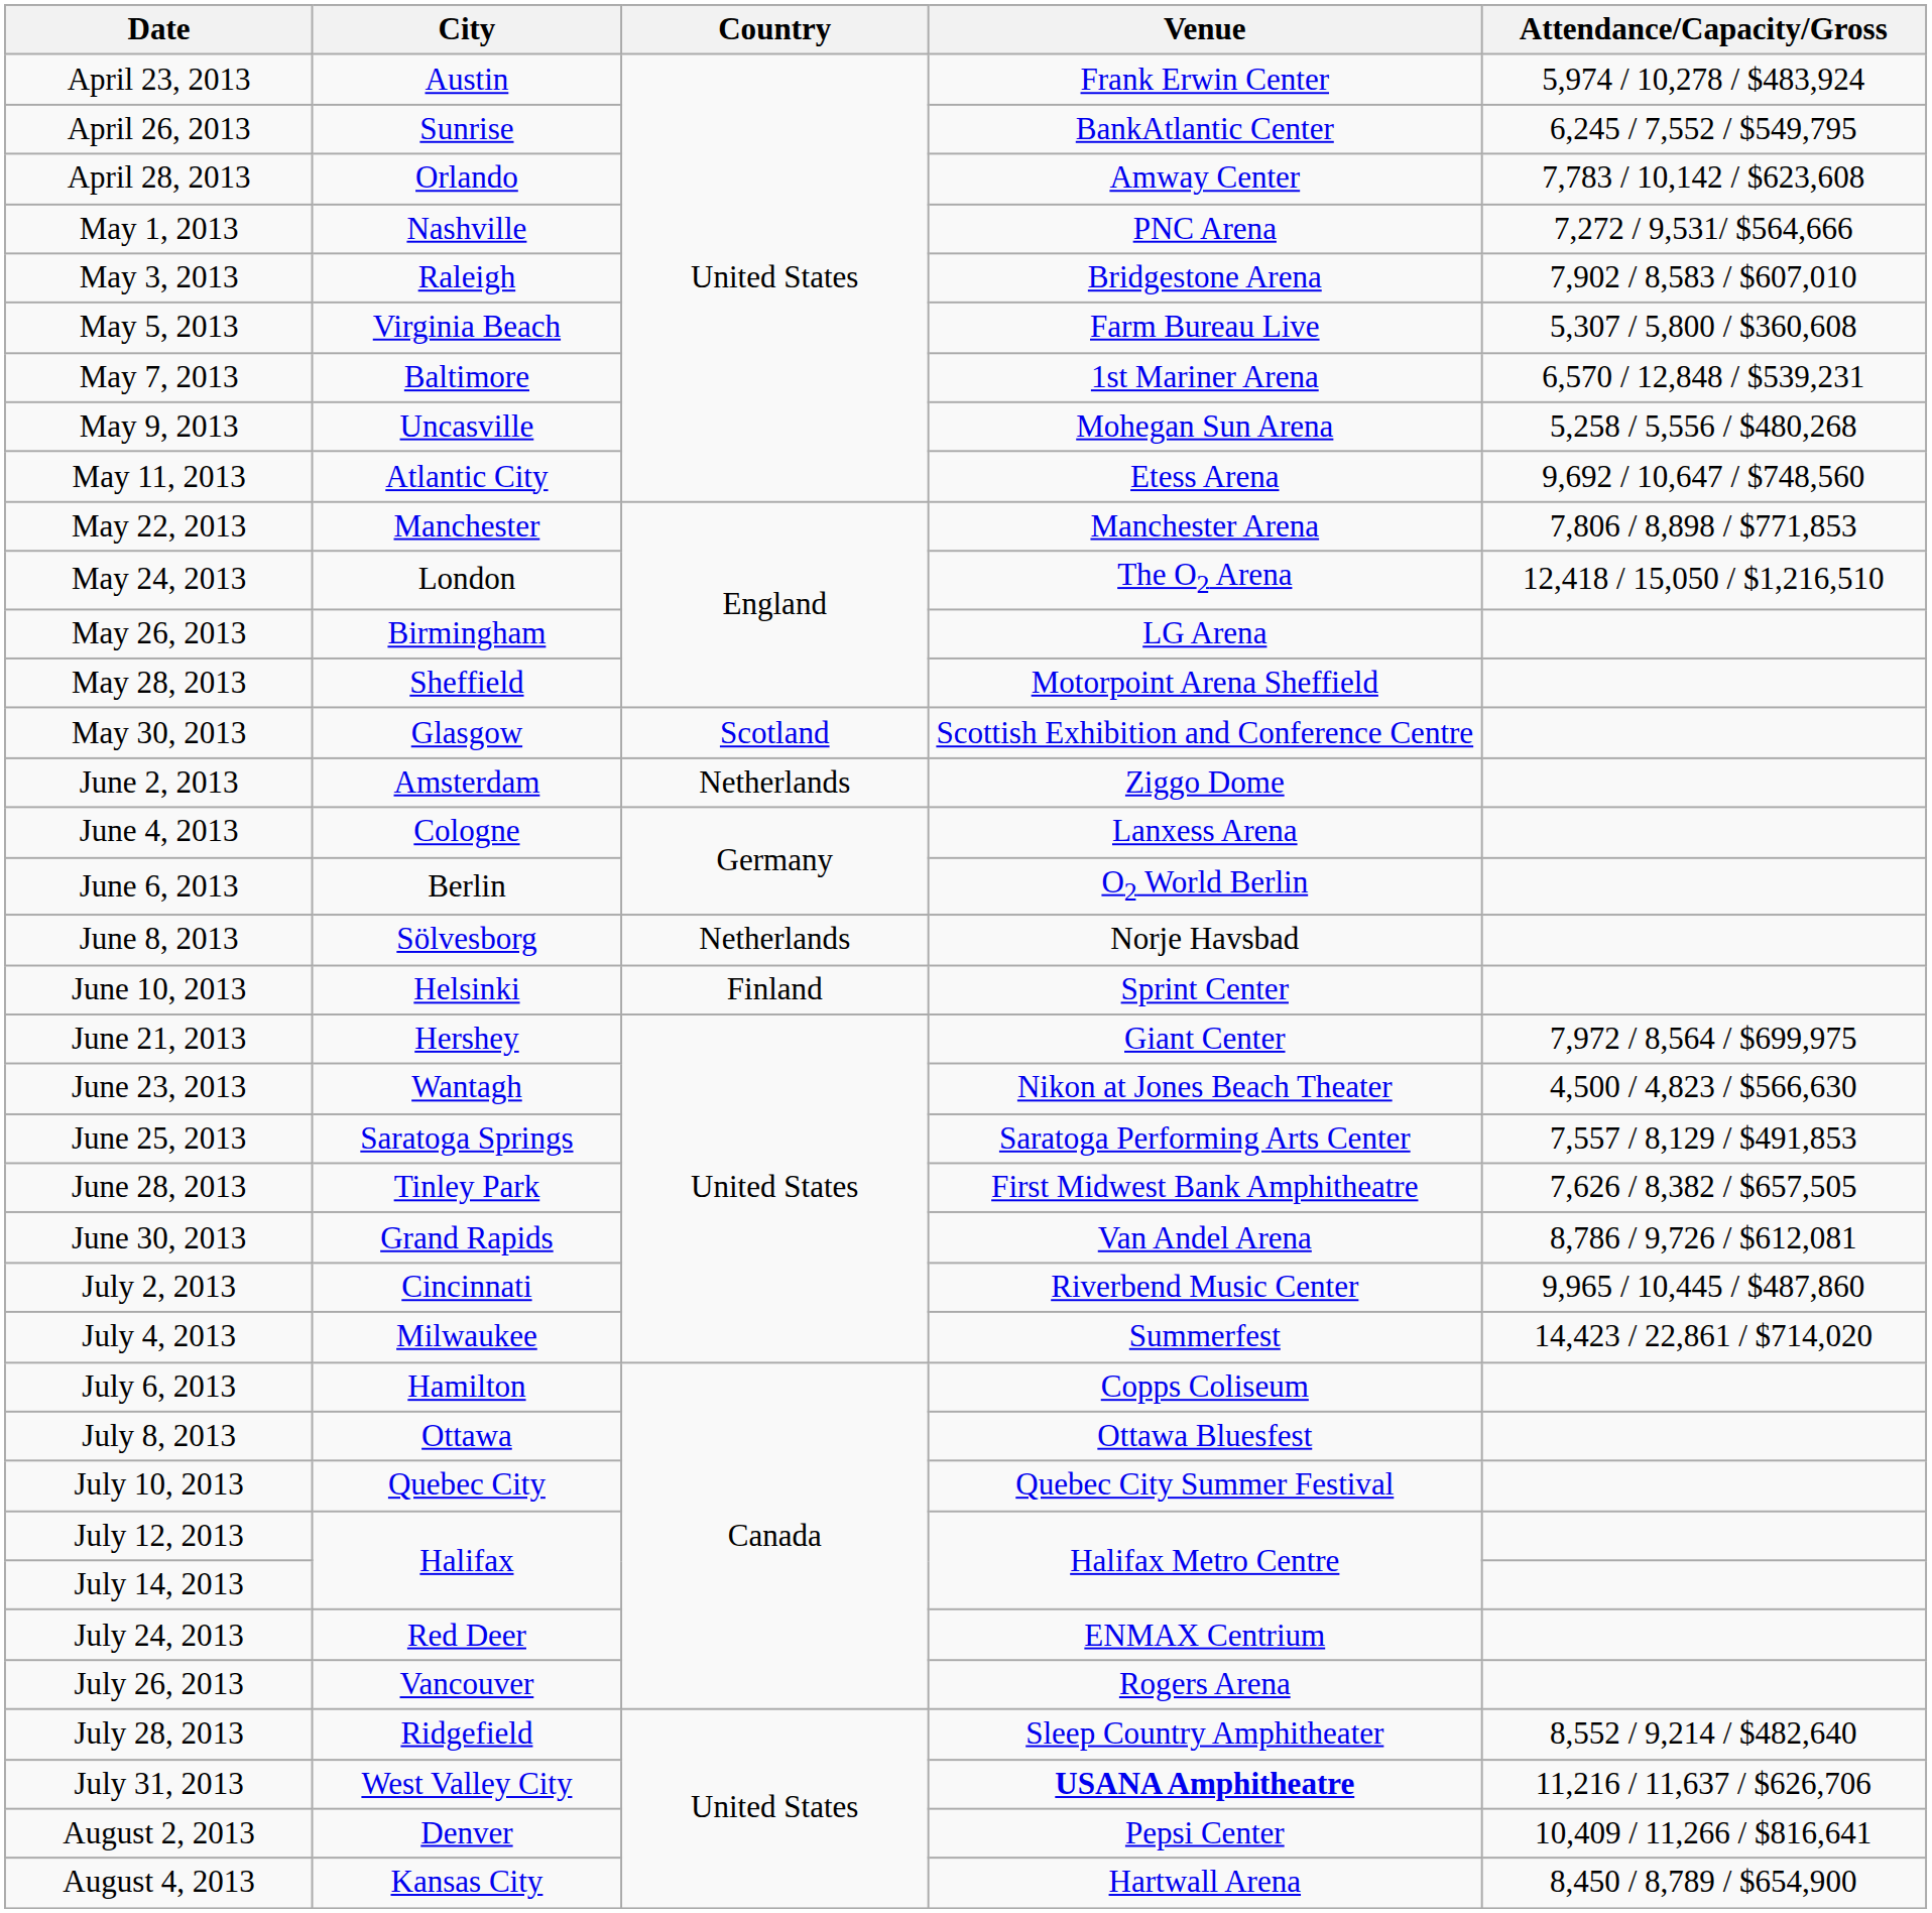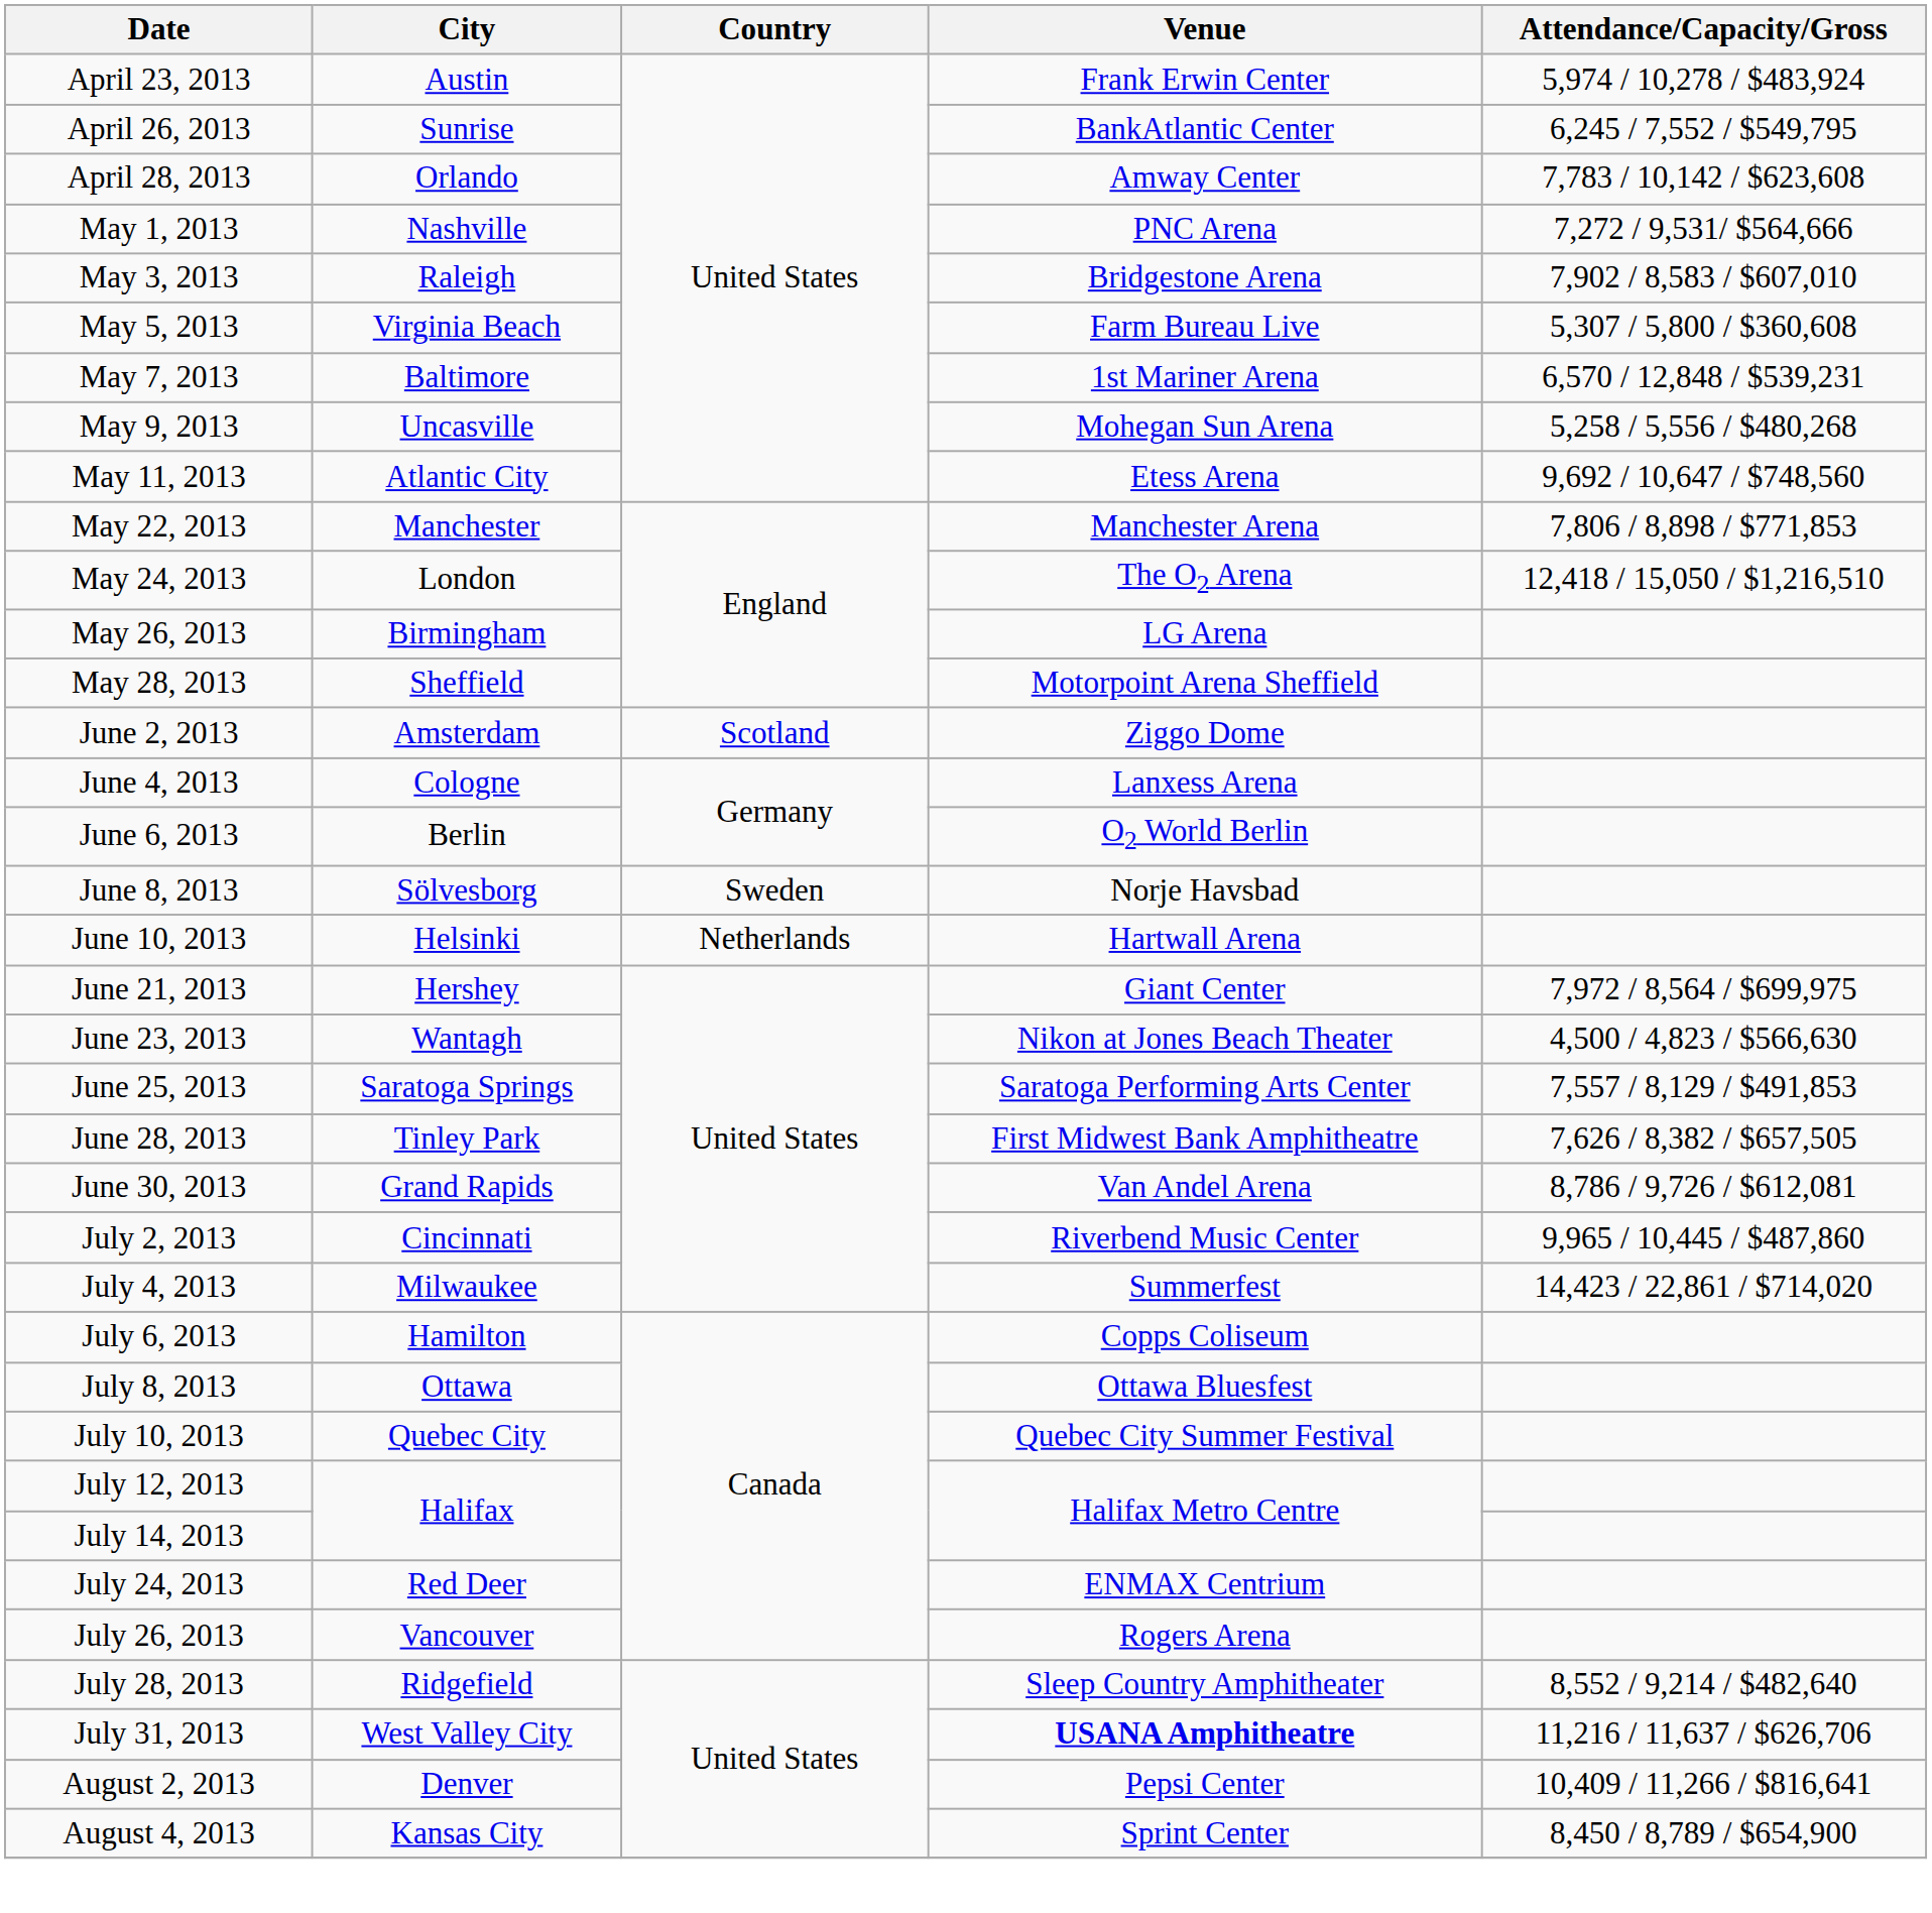- row: May 30, 2013 | Glasgow | Scotland | Scottish Exhibition and Conference Centre
June 2, 2013 | Country: Netherlands -> Scotland
June 8, 2013 | Country: Netherlands -> Sweden
June 10, 2013 | Country: Finland -> Netherlands
June 10, 2013 | Venue: Sprint Center -> Hartwall Arena
August 4, 2013 | Venue: Hartwall Arena -> Sprint Center
